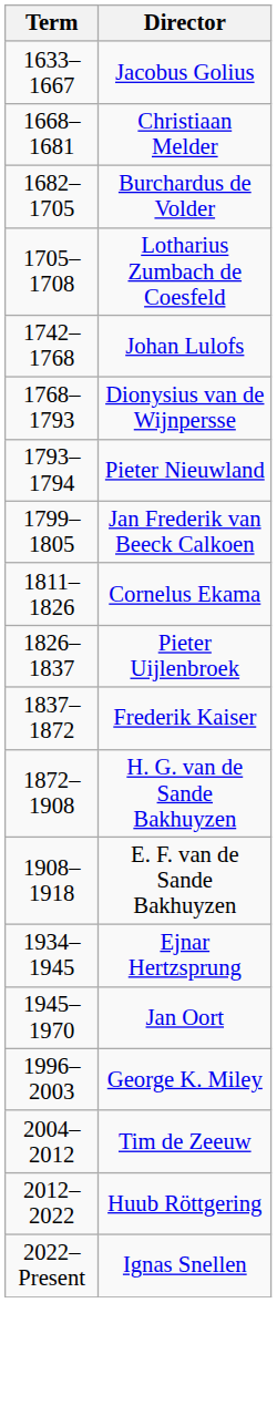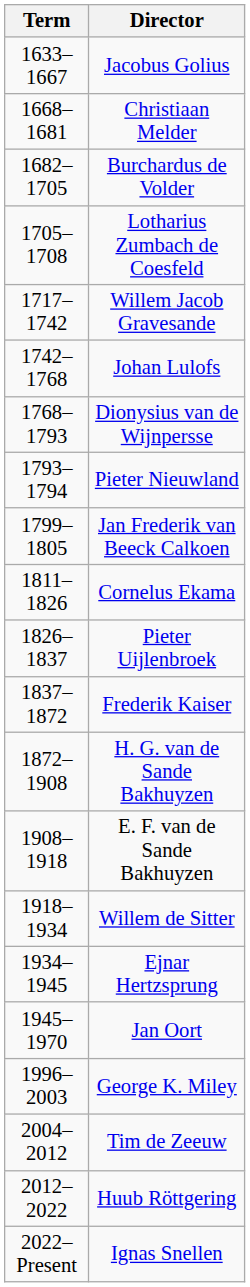+ row: 1717–1742 | Willem Jacob Gravesande
+ row: 1918–1934 | Willem de Sitter
